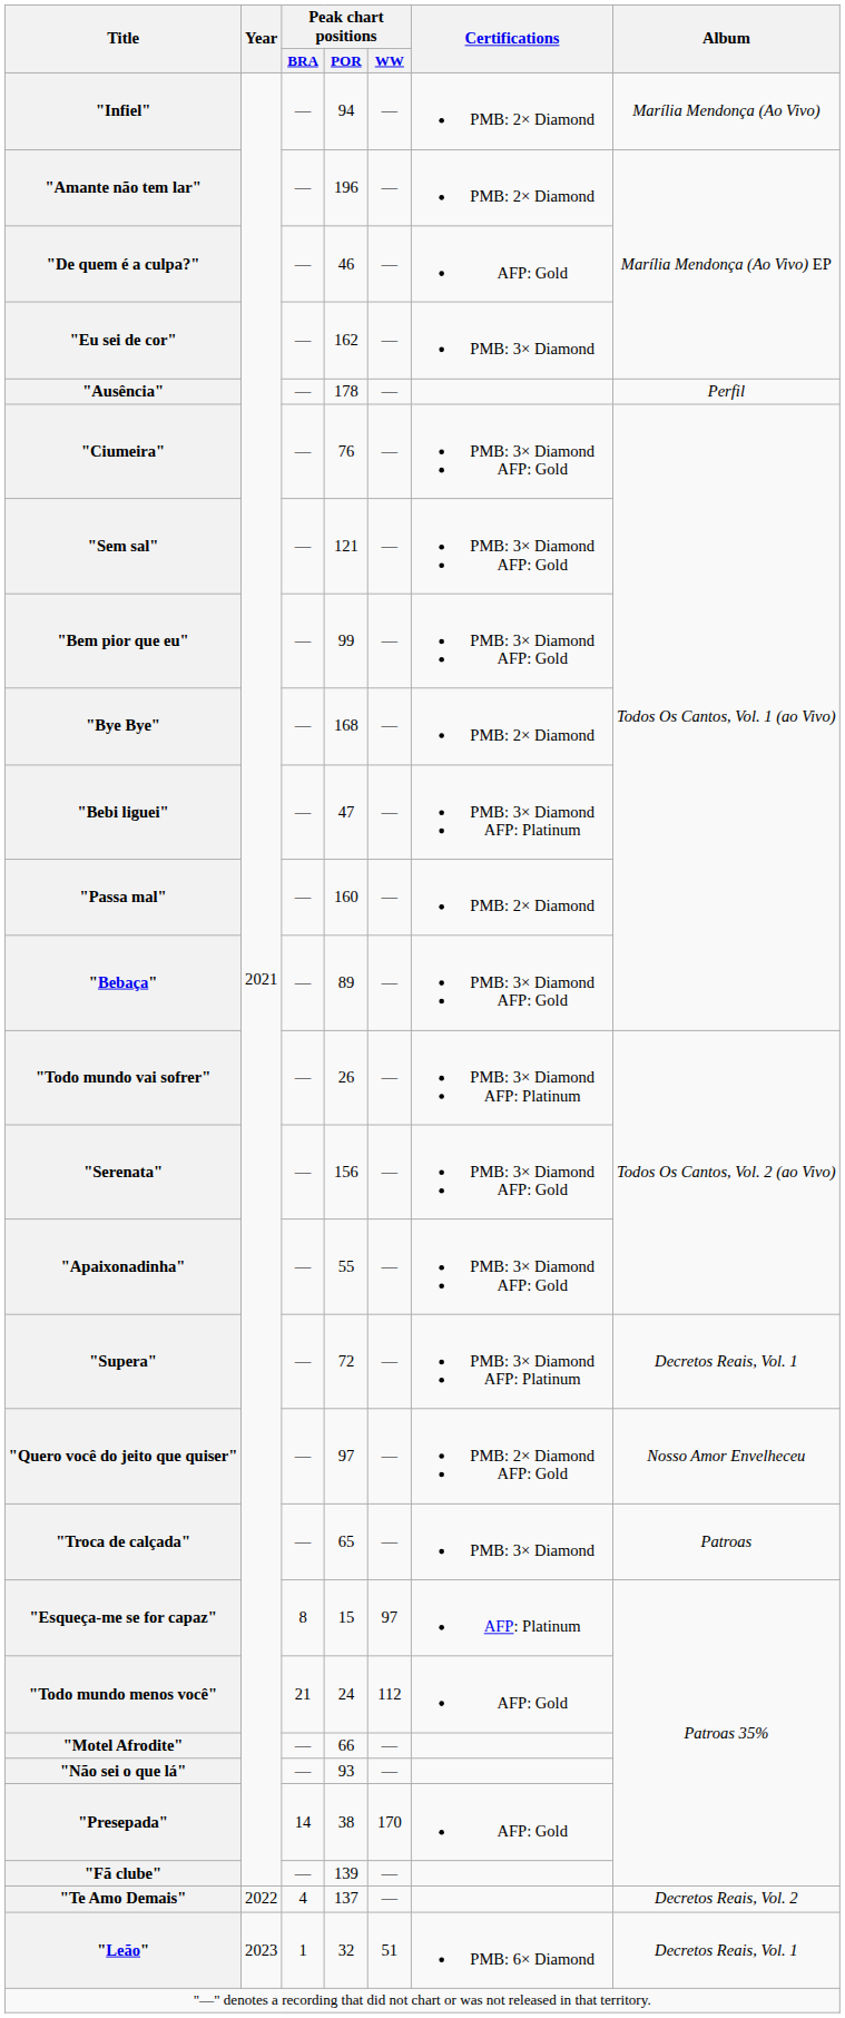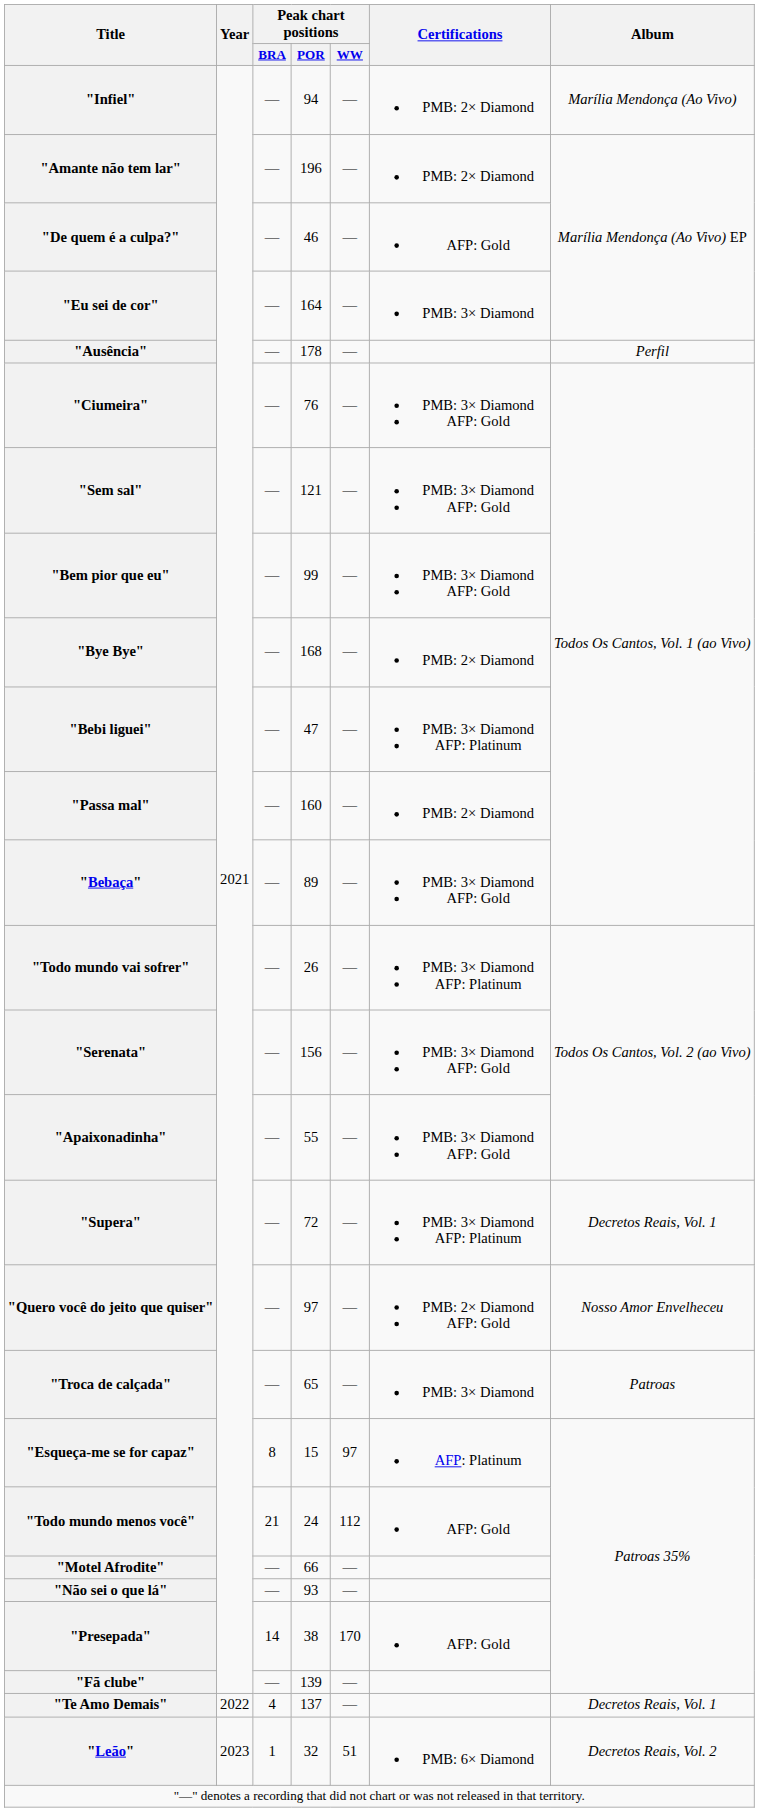"Eu sei de cor" | Peak chart positions / POR: 162 -> 164
"Te Amo Demais" | Album: Decretos Reais, Vol. 2 -> Decretos Reais, Vol. 1
"Leão" | Album: Decretos Reais, Vol. 1 -> Decretos Reais, Vol. 2
